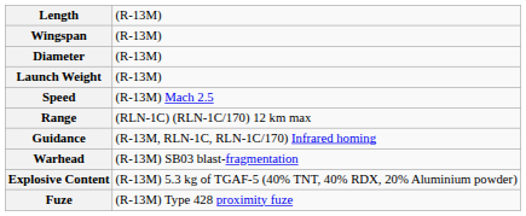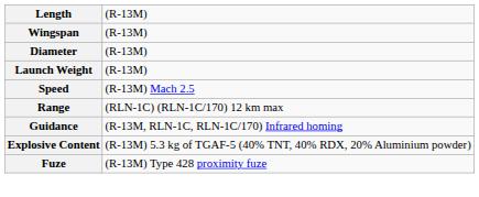- row: Warhead | (R-13M) SB03 blast-fragmentation
